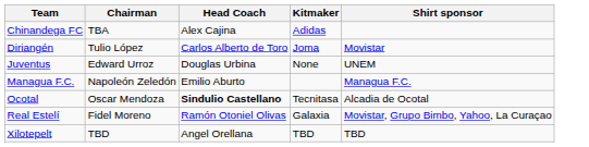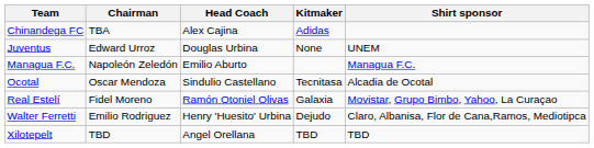- row: Diriangén | Tulio López | Carlos Alberto de Toro | Joma | Movistar
Ocotal | Head Coach: bold -> normal
+ row: Walter Ferretti | Emilio Rodriguez | Henry 'Huesito' Urbina | Dejudo | Claro, Albanisa, Flor de Cana,Ramos, Mediotipca
